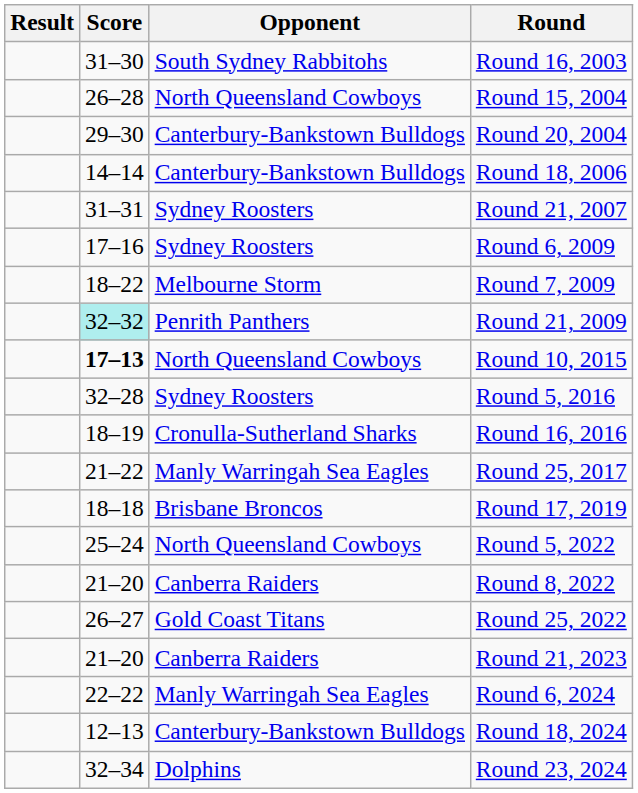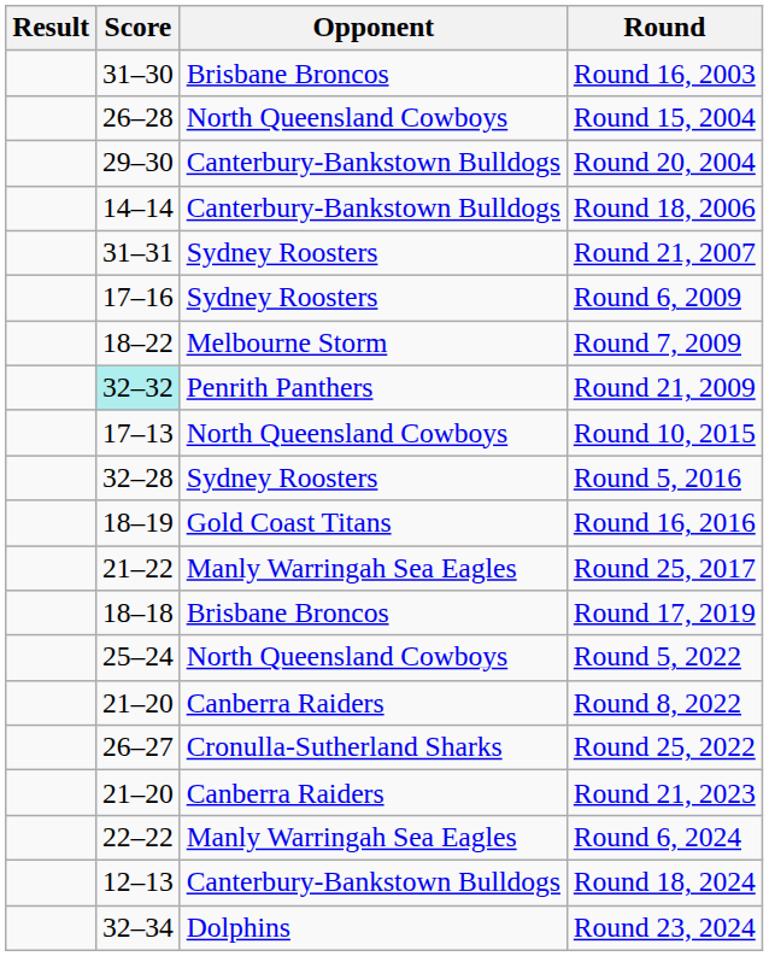Round 16, 2003 | Opponent: South Sydney Rabbitohs -> Brisbane Broncos
Round 10, 2015 | Score: bold -> normal
Round 16, 2016 | Opponent: Cronulla-Sutherland Sharks -> Gold Coast Titans
Round 25, 2022 | Opponent: Gold Coast Titans -> Cronulla-Sutherland Sharks
